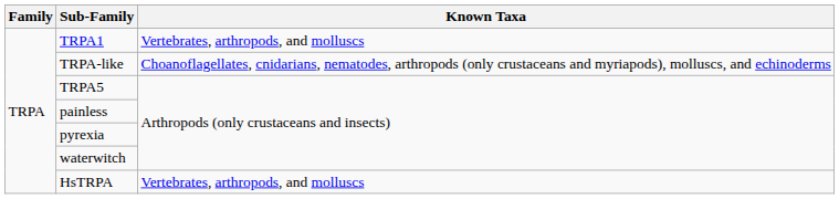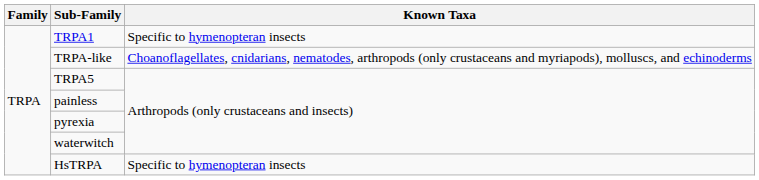TRPA1 | Known Taxa: Vertebrates, arthropods, and molluscs -> Specific to hymenopteran insects
HsTRPA | Known Taxa: Vertebrates, arthropods, and molluscs -> Specific to hymenopteran insects
